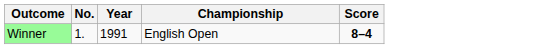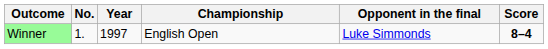+ column: Opponent in the final | Luke Simmonds
Winner | Year: 1991 -> 1997
